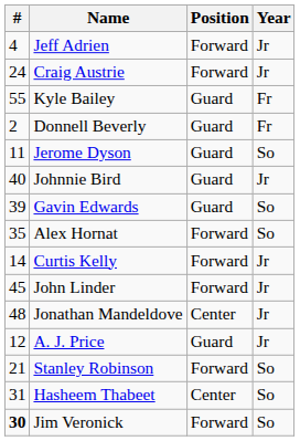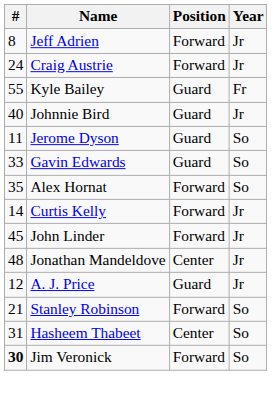Jeff Adrien | #: 4 -> 8
- row: 2 | Donnell Beverly | Guard | Fr
rows swapped: Johnnie Bird <-> Jerome Dyson
Gavin Edwards | #: 39 -> 33
